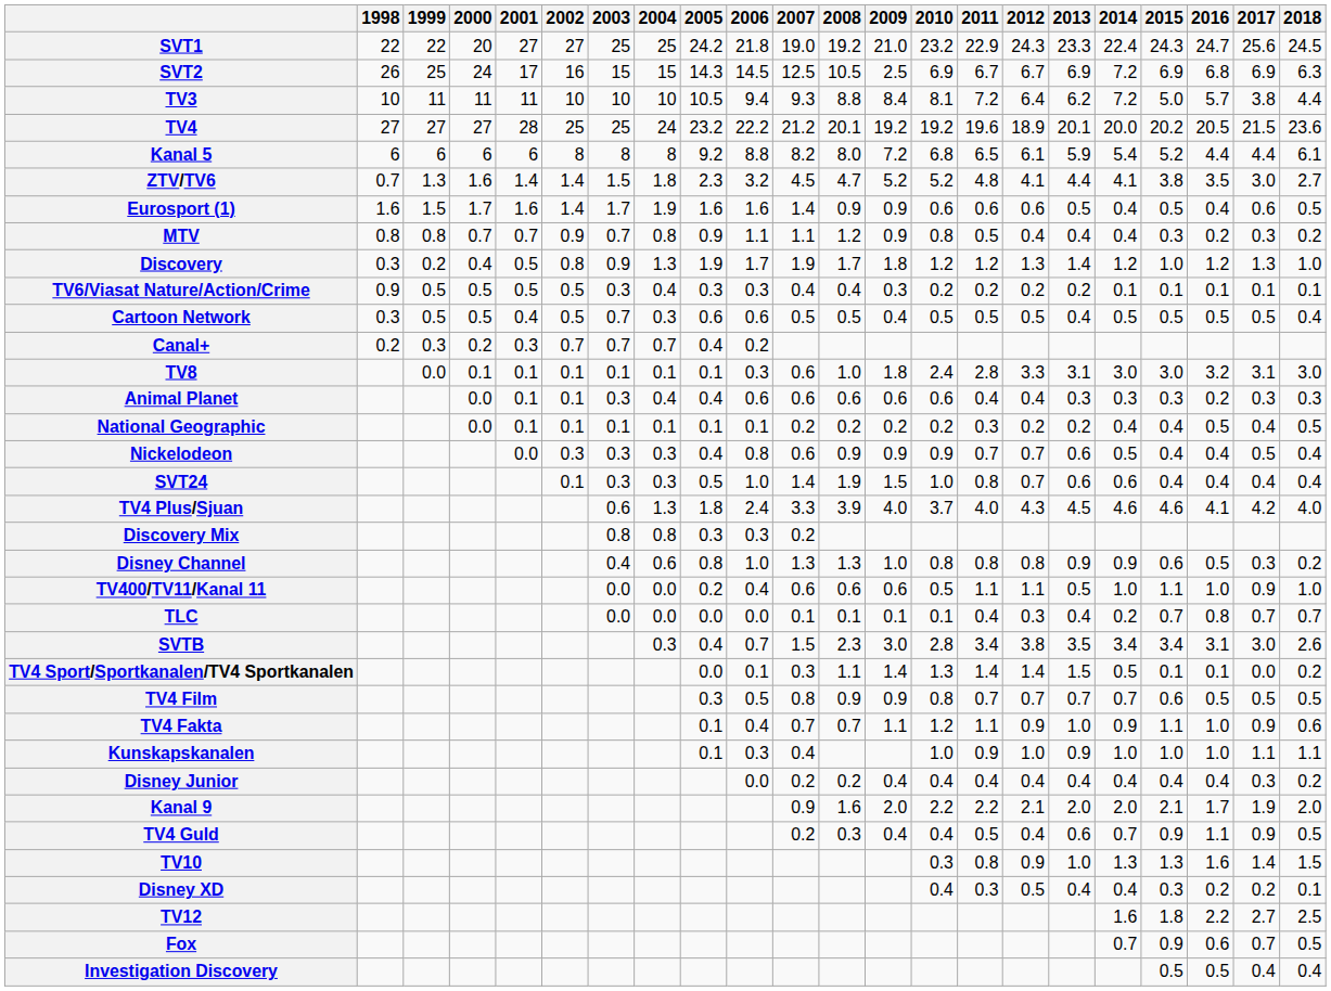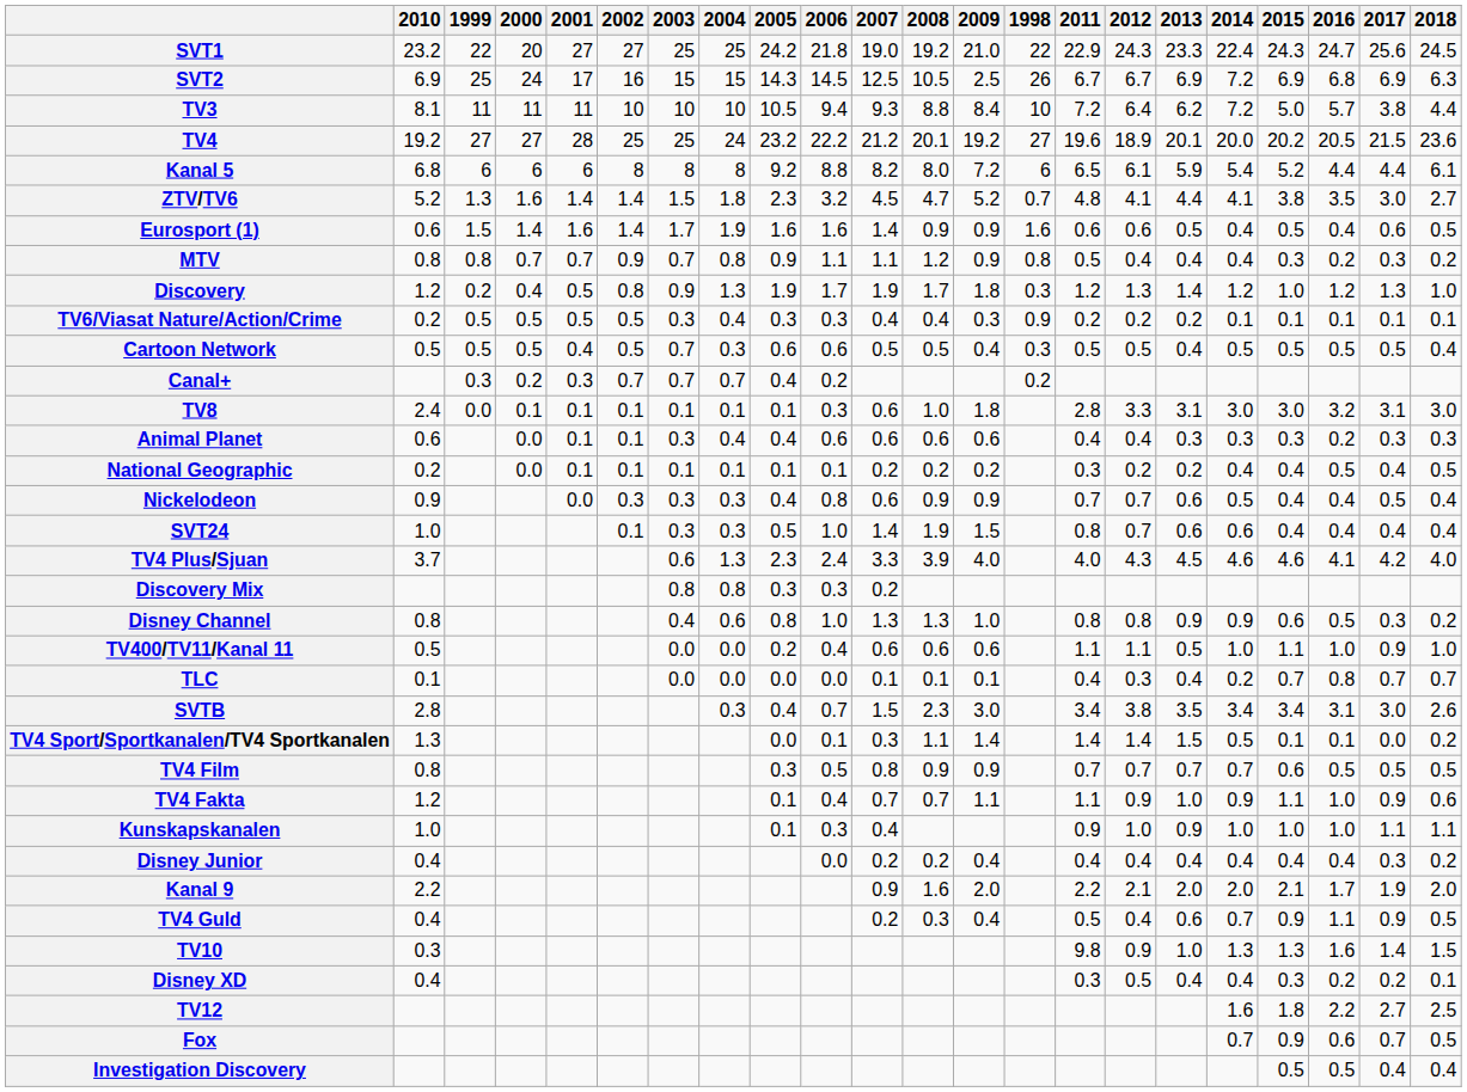columns swapped: 1998 <-> 2010
Eurosport (1) | 2000: 1.7 -> 1.4
TV4 Plus/Sjuan | 2005: 1.8 -> 2.3
TV10 | 2011: 0.8 -> 9.8
